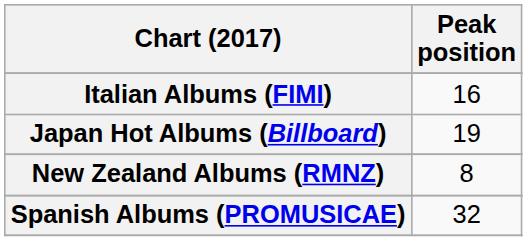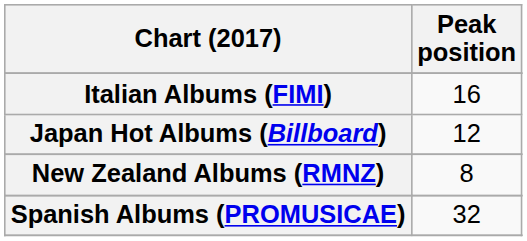Japan Hot Albums (Billboard) | Peak position: 19 -> 12
